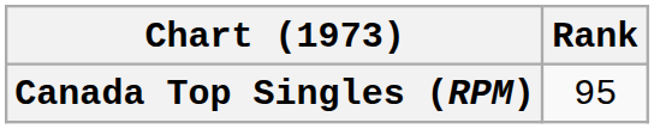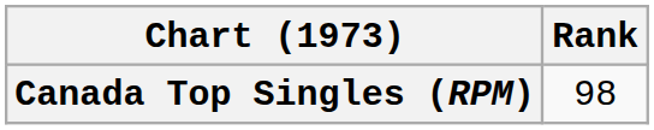Canada Top Singles (RPM) | Rank: 95 -> 98
